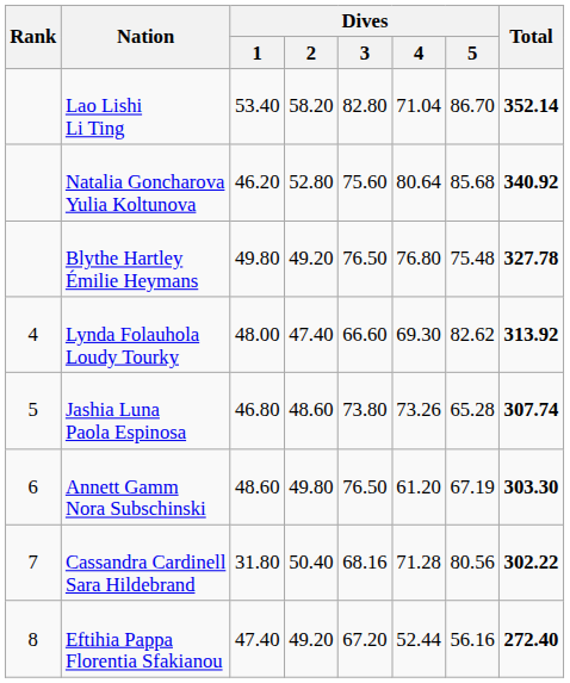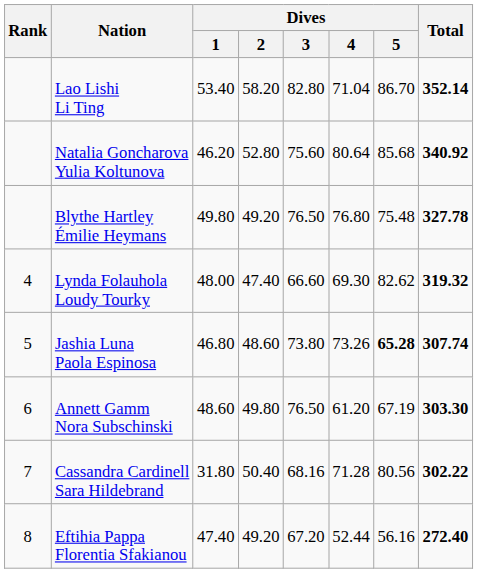Lynda Folauhola Loudy Tourky | Total: 313.92 -> 319.32
Jashia Luna Paola Espinosa | Dives / 5: normal -> bold
